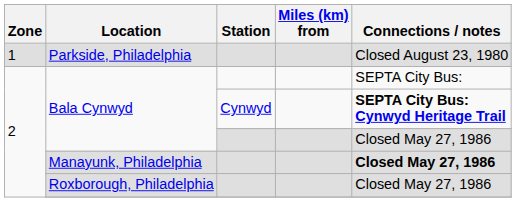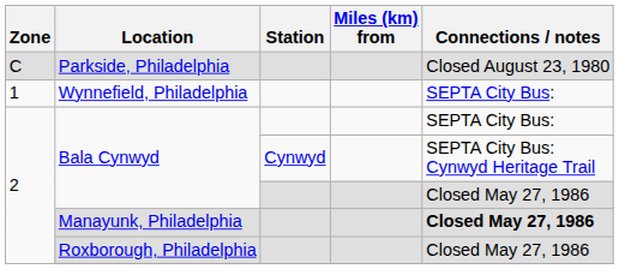Parkside, Philadelphia | Zone: 1 -> C
+ row: 1 | Wynnefield, Philadelphia | SEPTA City Bus:
Bala Cynwyd / Cynwyd | Connections / notes: bold -> normal
